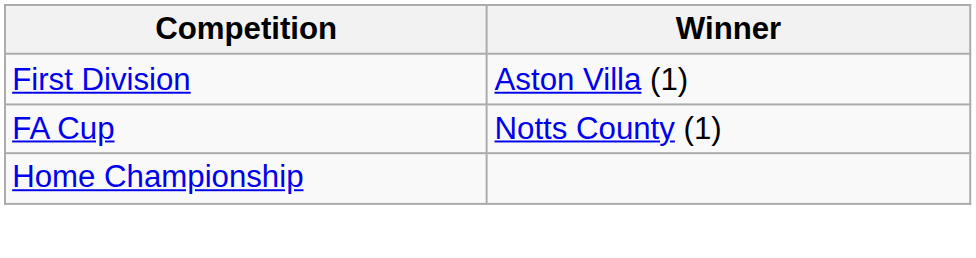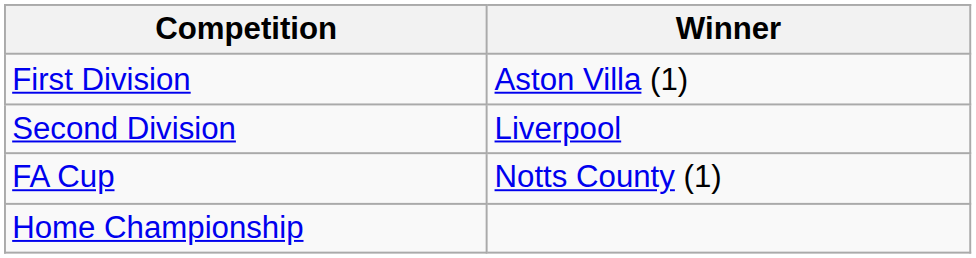+ row: Second Division | Liverpool
